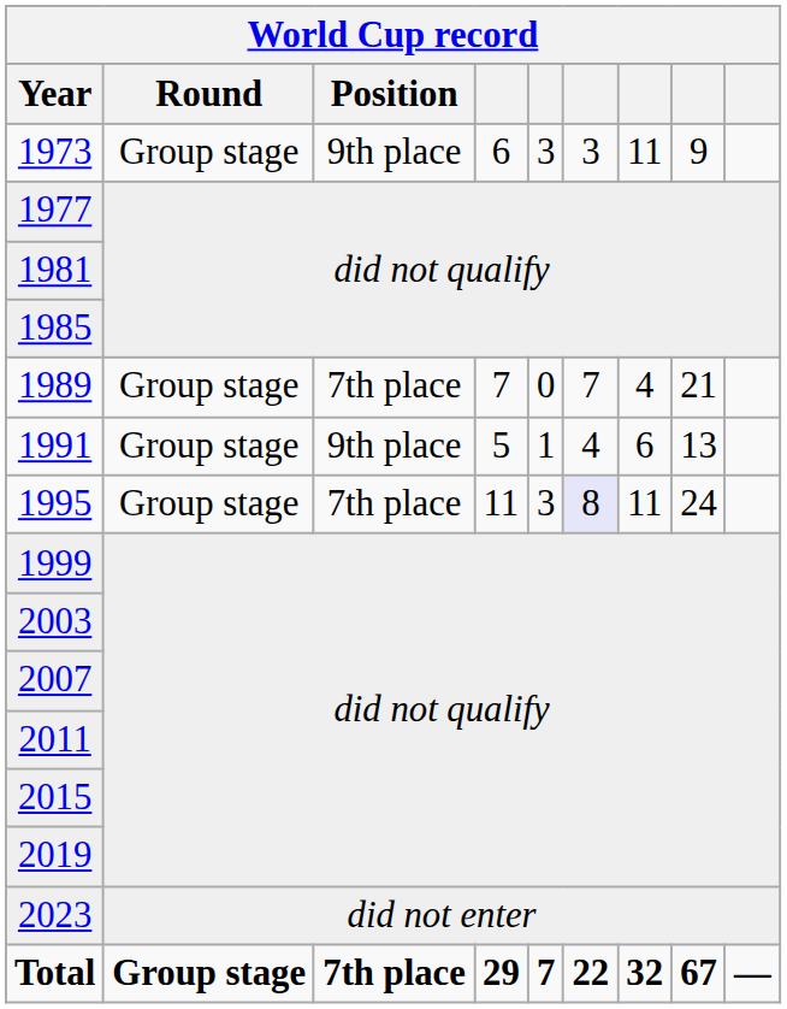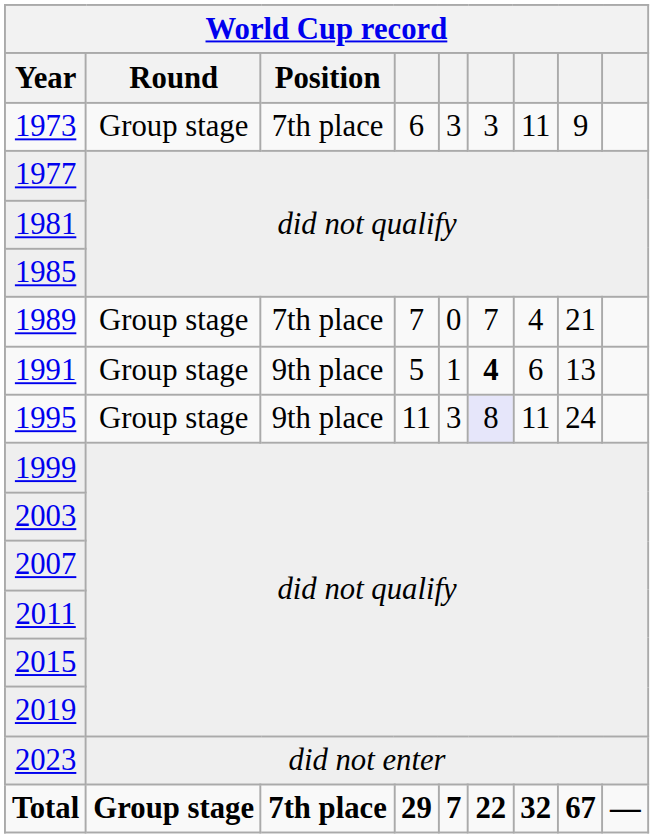1973 | Position: 9th place -> 7th place
1991 | column 6: normal -> bold
1995 | Position: 7th place -> 9th place
